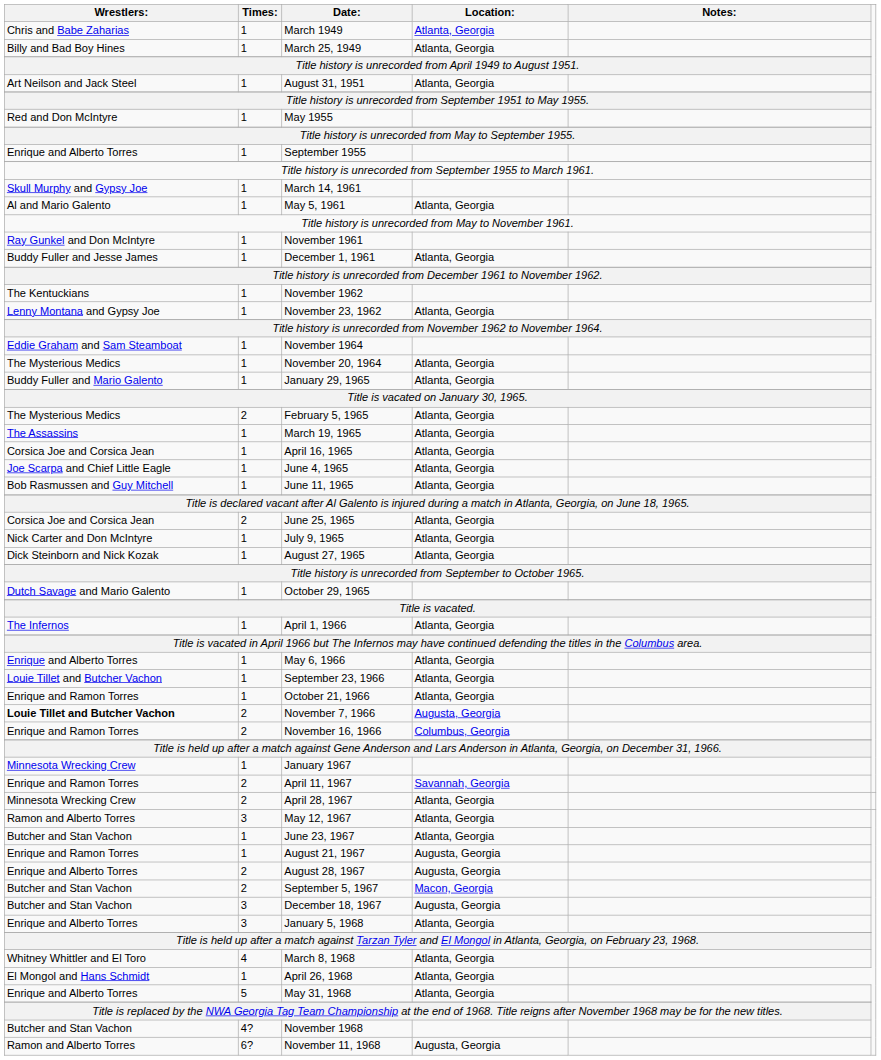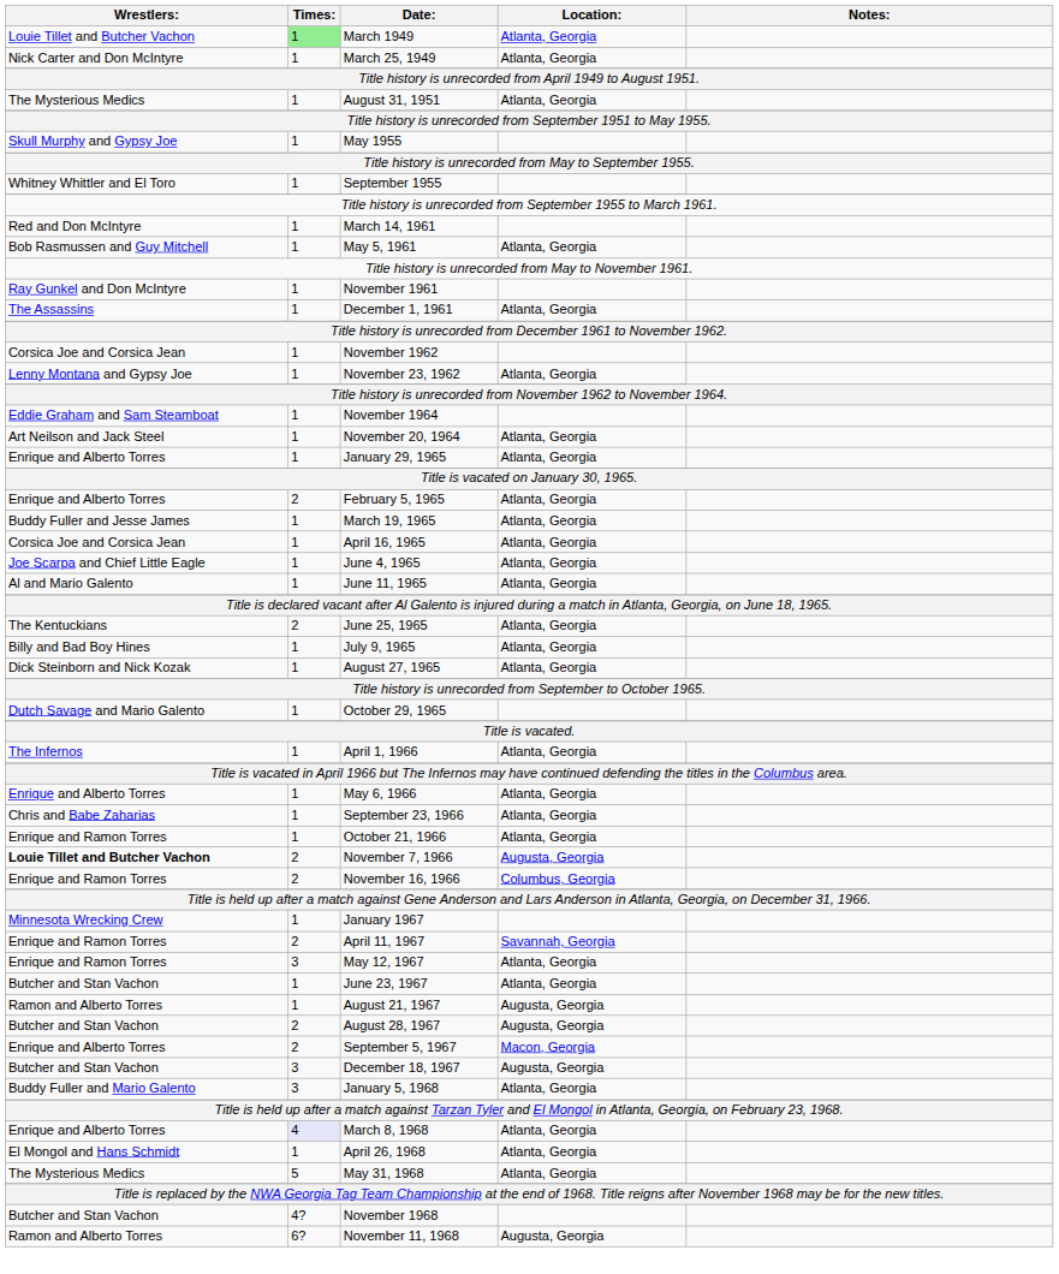March 1949 | Wrestlers:: Chris and Babe Zaharias -> Louie Tillet and Butcher Vachon
March 1949 | Times:: no background -> lightgreen background
March 25, 1949 | Wrestlers:: Billy and Bad Boy Hines -> Nick Carter and Don McIntyre
August 31, 1951 | Wrestlers:: Art Neilson and Jack Steel -> The Mysterious Medics
May 1955 | Wrestlers:: Red and Don McIntyre -> Skull Murphy and Gypsy Joe
September 1955 | Wrestlers:: Enrique and Alberto Torres -> Whitney Whittler and El Toro
March 14, 1961 | Wrestlers:: Skull Murphy and Gypsy Joe -> Red and Don McIntyre
May 5, 1961 | Wrestlers:: Al and Mario Galento -> Bob Rasmussen and Guy Mitchell
December 1, 1961 | Wrestlers:: Buddy Fuller and Jesse James -> The Assassins
November 1962 | Wrestlers:: The Kentuckians -> Corsica Joe and Corsica Jean
November 20, 1964 | Wrestlers:: The Mysterious Medics -> Art Neilson and Jack Steel
January 29, 1965 | Wrestlers:: Buddy Fuller and Mario Galento -> Enrique and Alberto Torres
February 5, 1965 | Wrestlers:: The Mysterious Medics -> Enrique and Alberto Torres
March 19, 1965 | Wrestlers:: The Assassins -> Buddy Fuller and Jesse James
June 11, 1965 | Wrestlers:: Bob Rasmussen and Guy Mitchell -> Al and Mario Galento
June 25, 1965 | Wrestlers:: Corsica Joe and Corsica Jean -> The Kentuckians
July 9, 1965 | Wrestlers:: Nick Carter and Don McIntyre -> Billy and Bad Boy Hines
September 23, 1966 | Wrestlers:: Louie Tillet and Butcher Vachon -> Chris and Babe Zaharias
- row: Minnesota Wrecking Crew | 2 | April 28, 1967 | Atlanta, Georgia
May 12, 1967 | Wrestlers:: Ramon and Alberto Torres -> Enrique and Ramon Torres
August 21, 1967 | Wrestlers:: Enrique and Ramon Torres -> Ramon and Alberto Torres
August 28, 1967 | Wrestlers:: Enrique and Alberto Torres -> Butcher and Stan Vachon
September 5, 1967 | Wrestlers:: Butcher and Stan Vachon -> Enrique and Alberto Torres
January 5, 1968 | Wrestlers:: Enrique and Alberto Torres -> Buddy Fuller and Mario Galento
March 8, 1968 | Wrestlers:: Whitney Whittler and El Toro -> Enrique and Alberto Torres
March 8, 1968 | Times:: no background -> lavender background
May 31, 1968 | Wrestlers:: Enrique and Alberto Torres -> The Mysterious Medics
